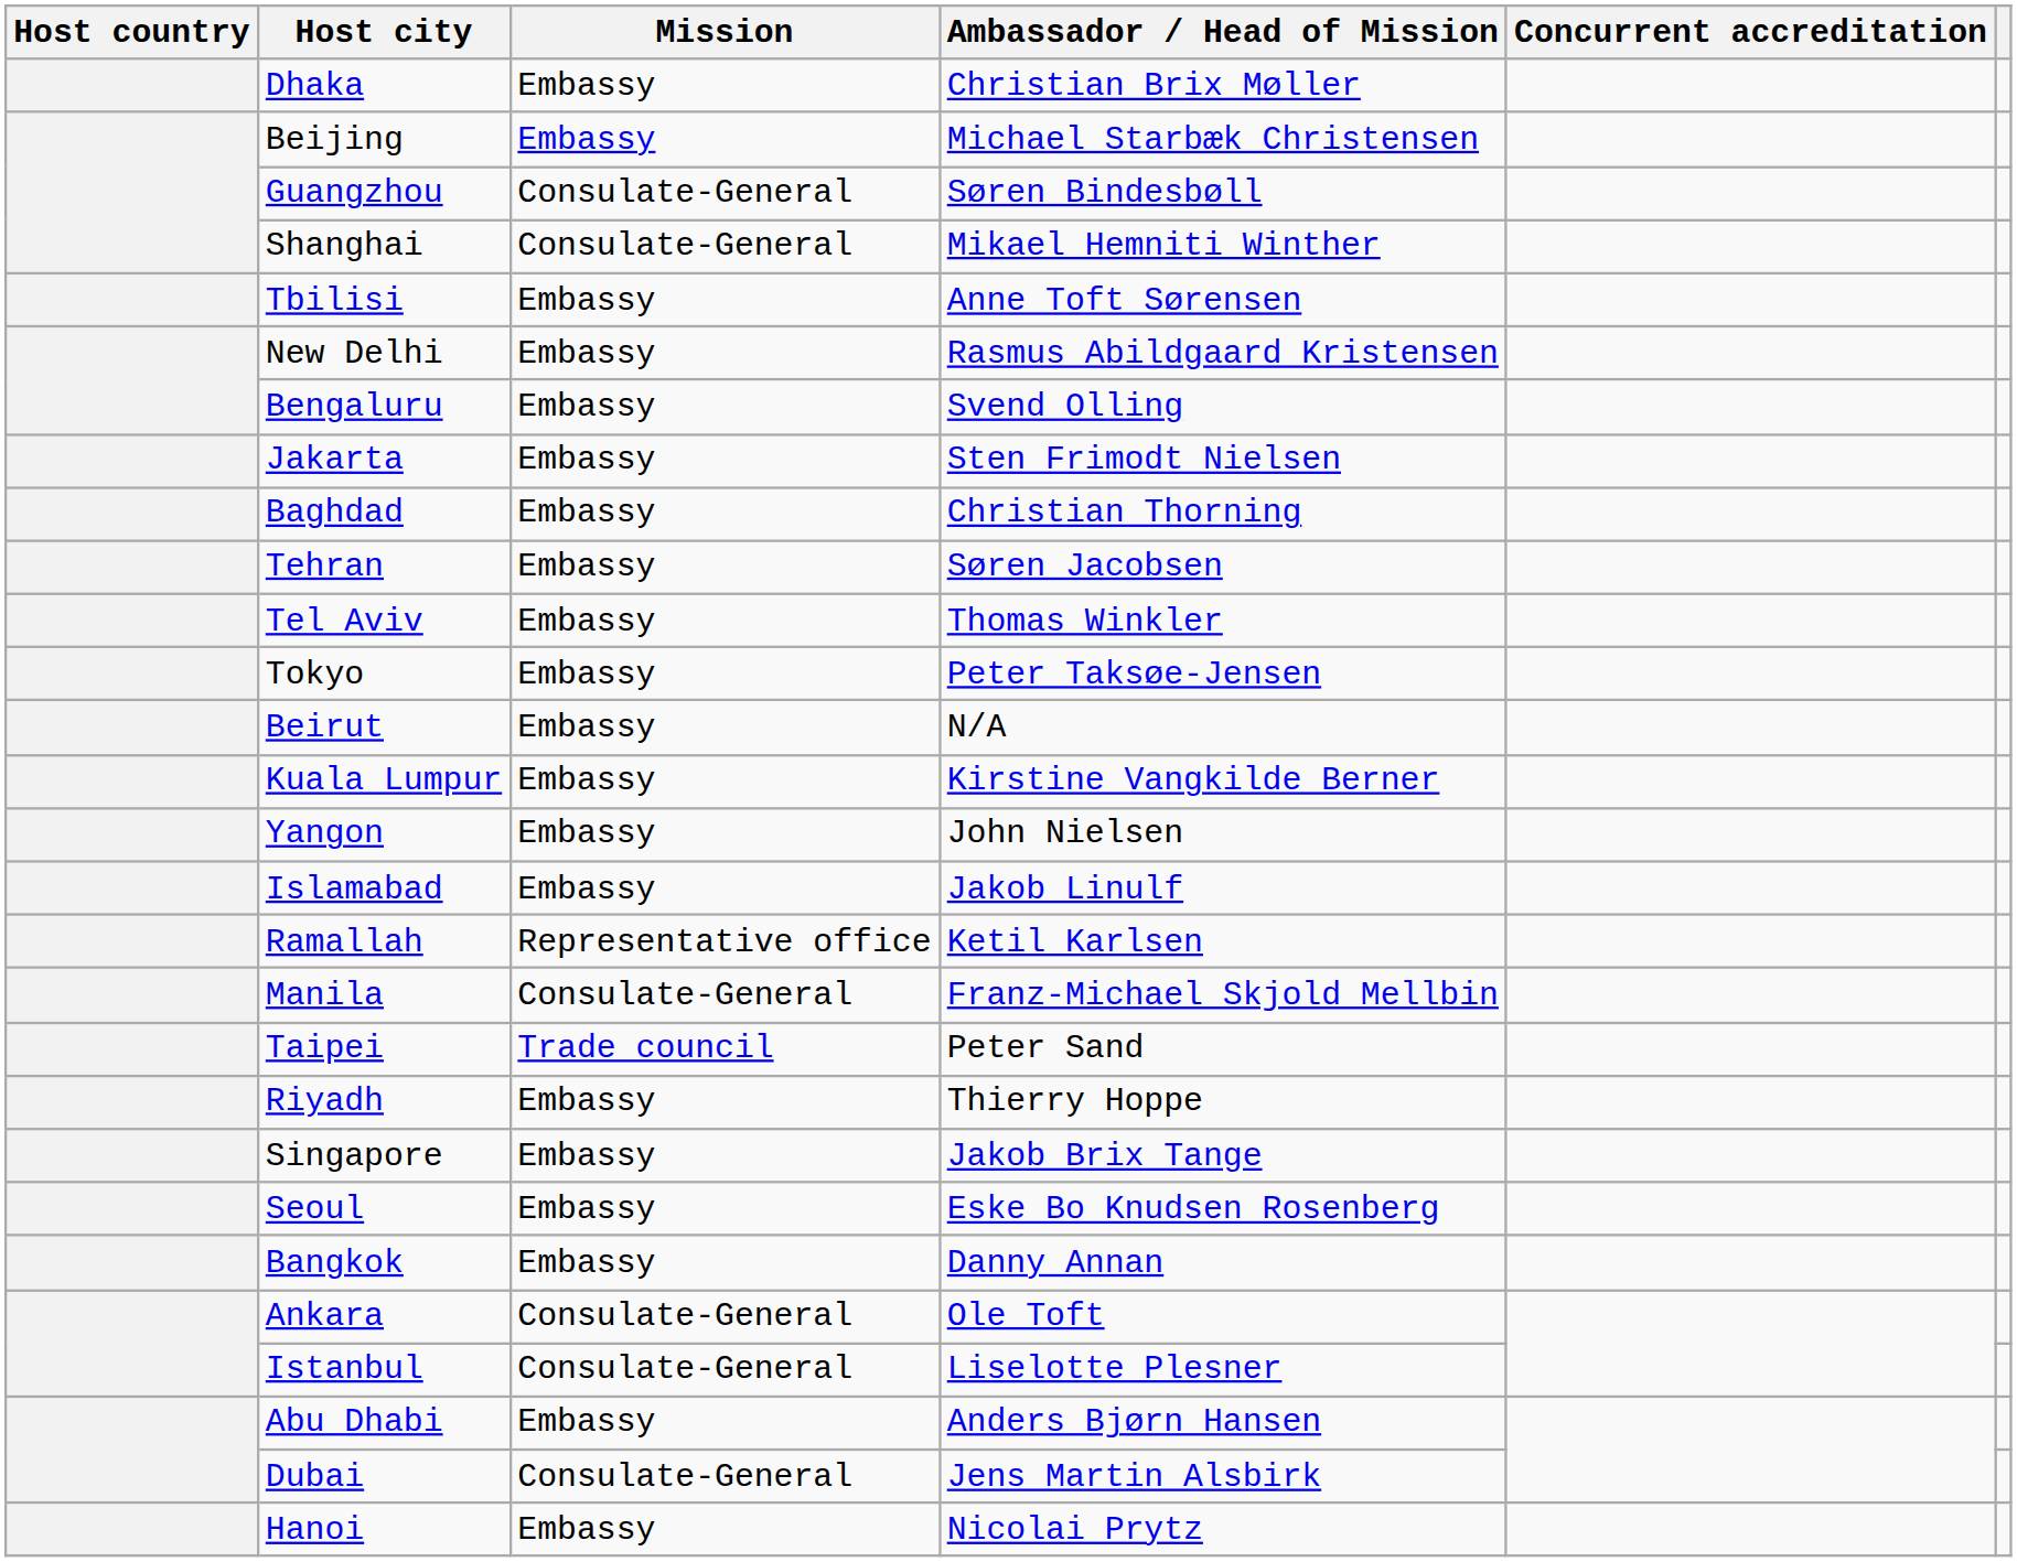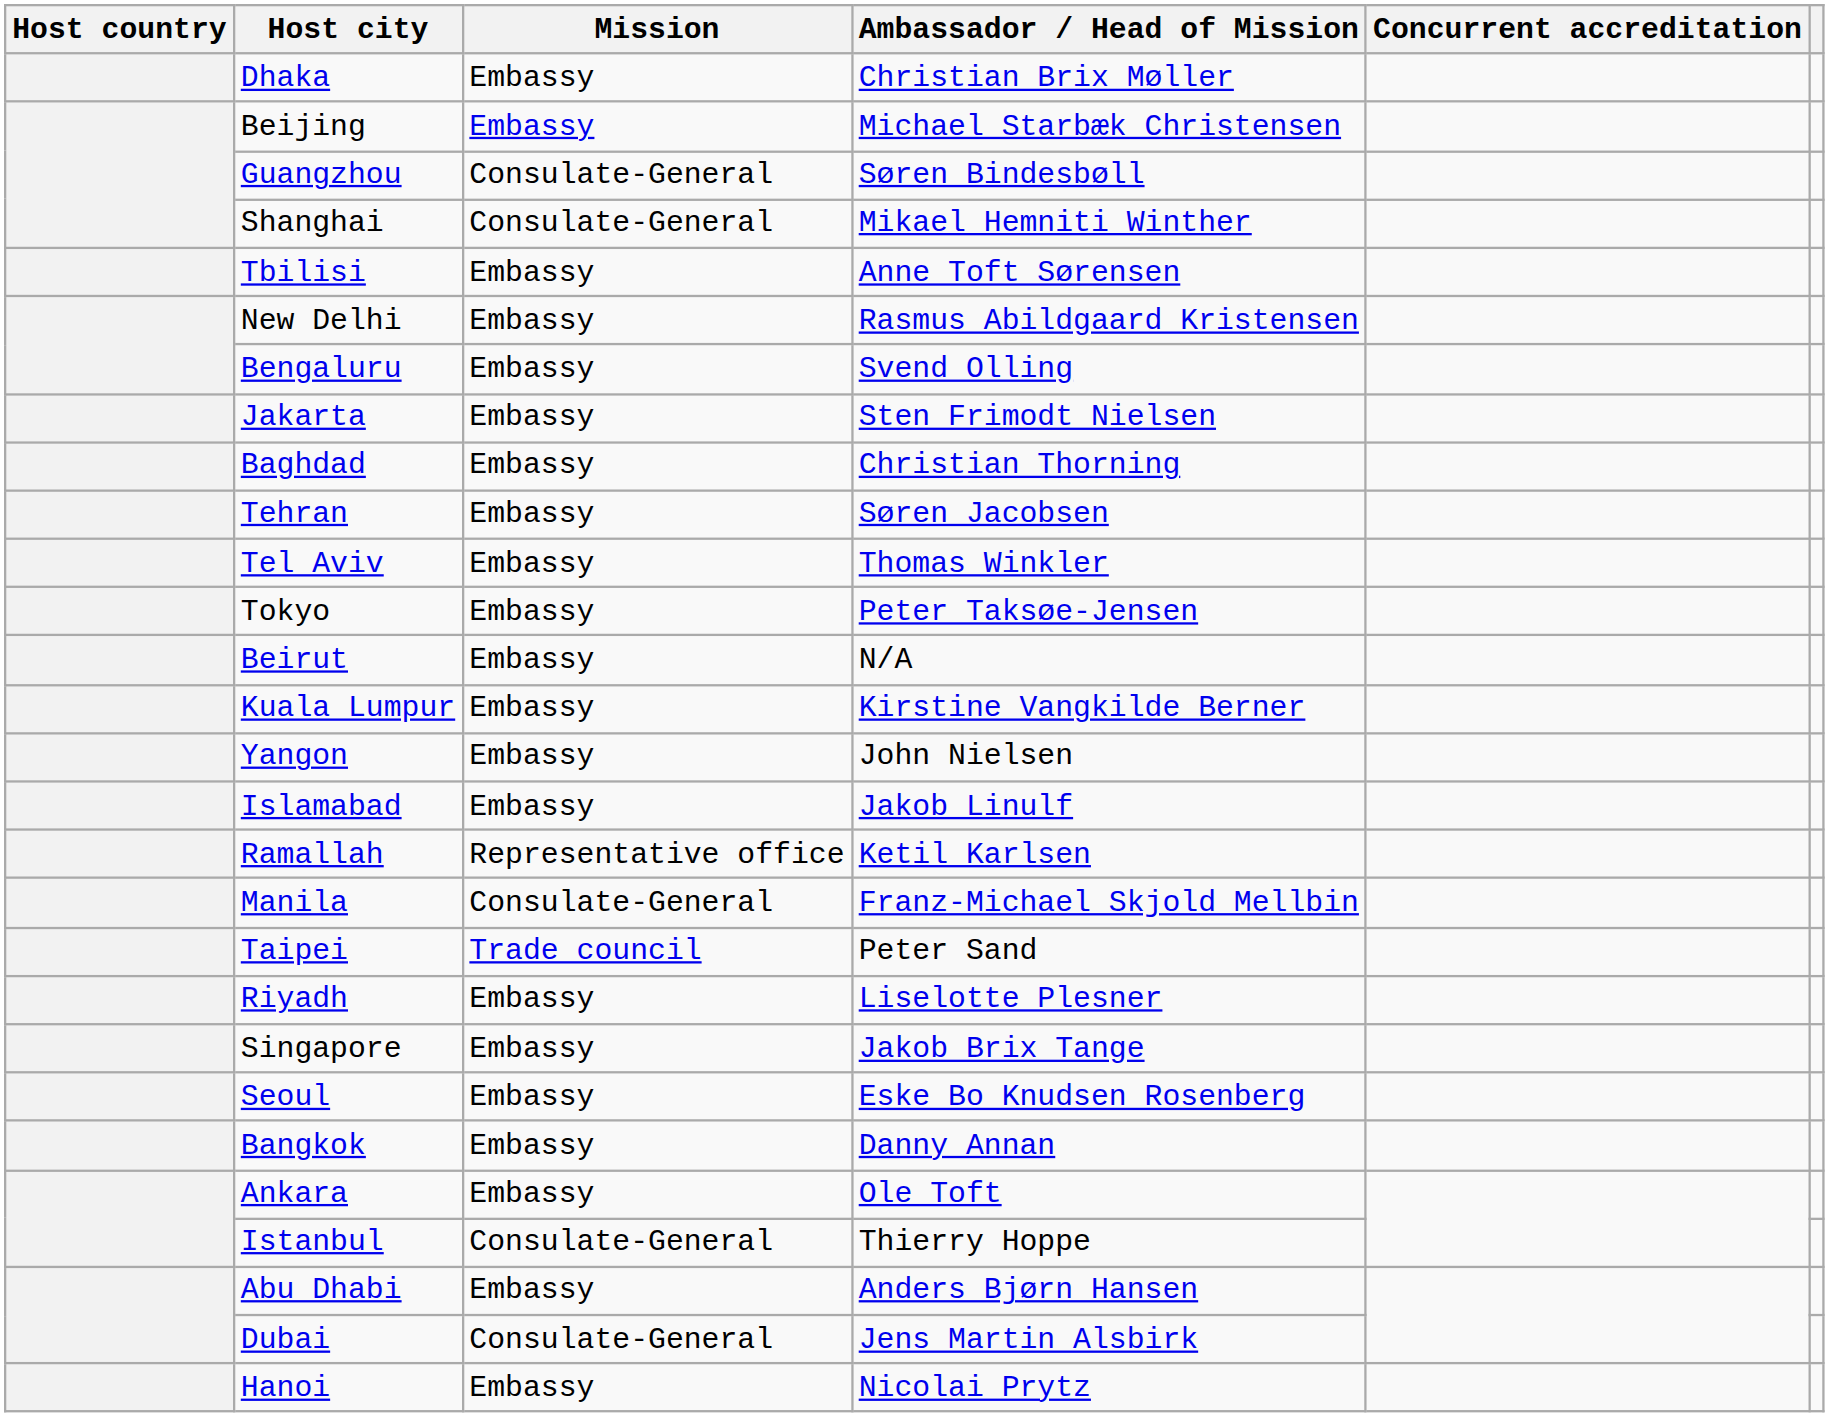Riyadh | Ambassador / Head of Mission: Thierry Hoppe -> Liselotte Plesner
Ankara | Mission: Consulate-General -> Embassy
Istanbul | Ambassador / Head of Mission: Liselotte Plesner -> Thierry Hoppe
